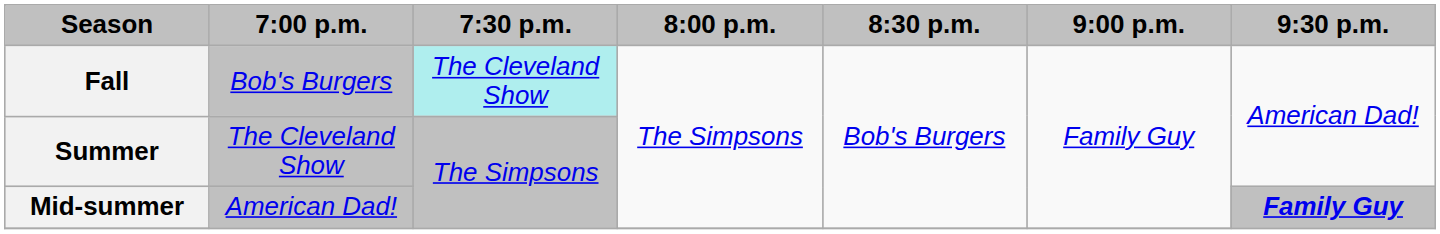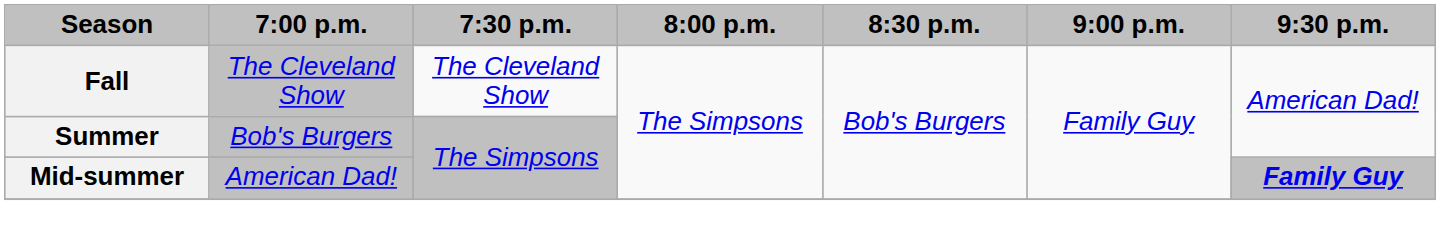Fall | 7:00 p.m.: Bob's Burgers -> The Cleveland Show
Fall | 7:30 p.m.: paleturquoise background -> no background
Summer | 7:00 p.m.: The Cleveland Show -> Bob's Burgers
